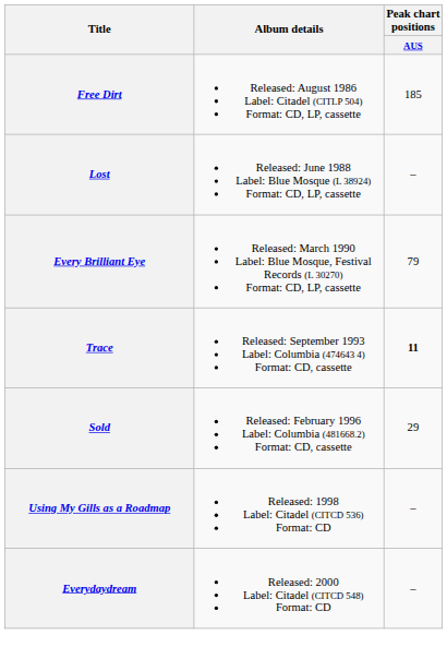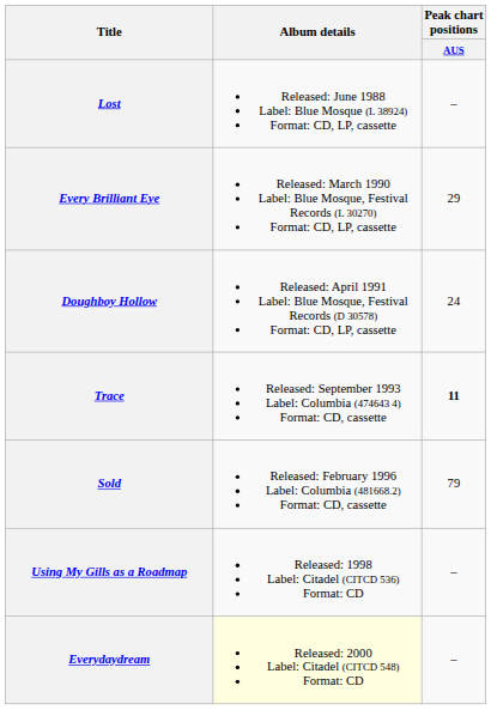- row: Free Dirt | Released: August 1986 Label: Citadel (CITLP 504) Format: CD, LP, cassette | 185
Every Brilliant Eye | Peak chart positions / AUS: 79 -> 29
+ row: Doughboy Hollow | Released: April 1991 Label: Blue Mosque, Festival Records (D 30578) Format: CD, LP, cassette | 24
Sold | Peak chart positions / AUS: 29 -> 79
Everydaydream | Album details: no background -> lightyellow background
